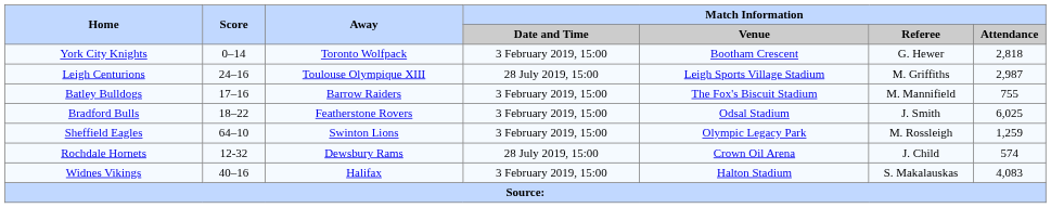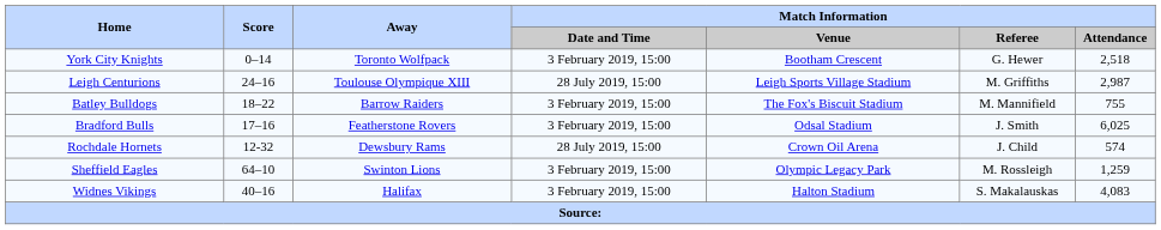York City Knights | Match Information / Attendance: 2,818 -> 2,518
Batley Bulldogs | Score: 17–16 -> 18–22
Bradford Bulls | Score: 18–22 -> 17–16
rows swapped: Rochdale Hornets <-> Sheffield Eagles
